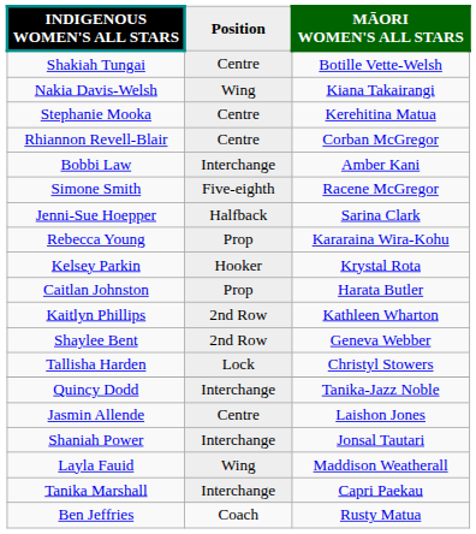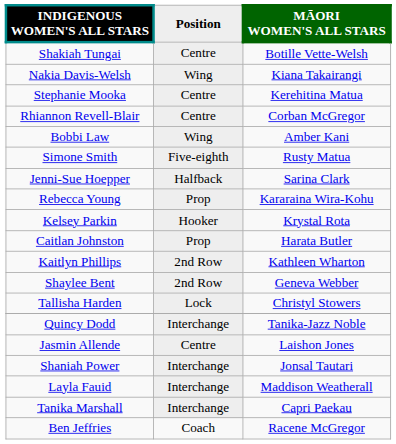Bobbi Law | Position: Interchange -> Wing
Simone Smith | MĀORI WOMEN'S ALL STARS: Racene McGregor -> Rusty Matua
Layla Fauid | Position: Wing -> Interchange
Ben Jeffries | MĀORI WOMEN'S ALL STARS: Rusty Matua -> Racene McGregor
